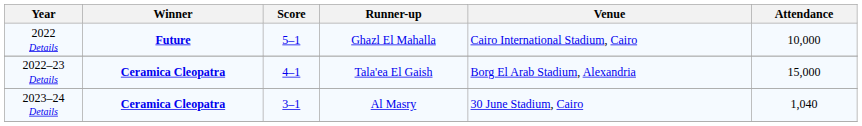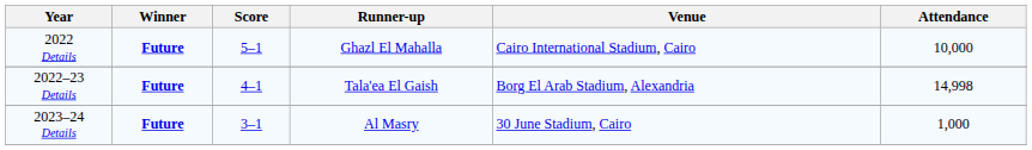2022–23 Details | Winner: Ceramica Cleopatra -> Future
2022–23 Details | Attendance: 15,000 -> 14,998
2023–24 Details | Winner: Ceramica Cleopatra -> Future
2023–24 Details | Attendance: 1,040 -> 1,000
